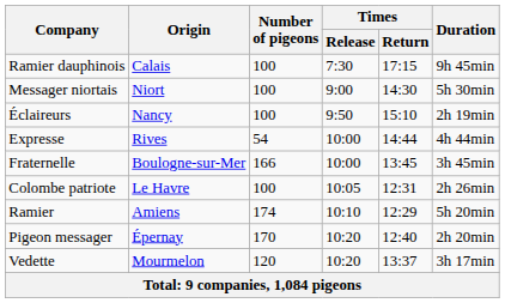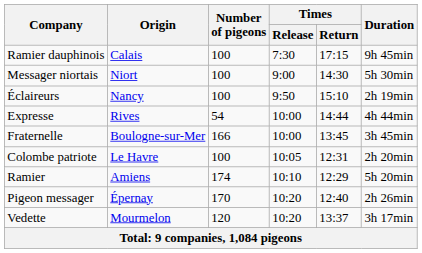Colombe patriote | Duration: 2h 26min -> 2h 20min
Pigeon messager | Duration: 2h 20min -> 2h 26min
